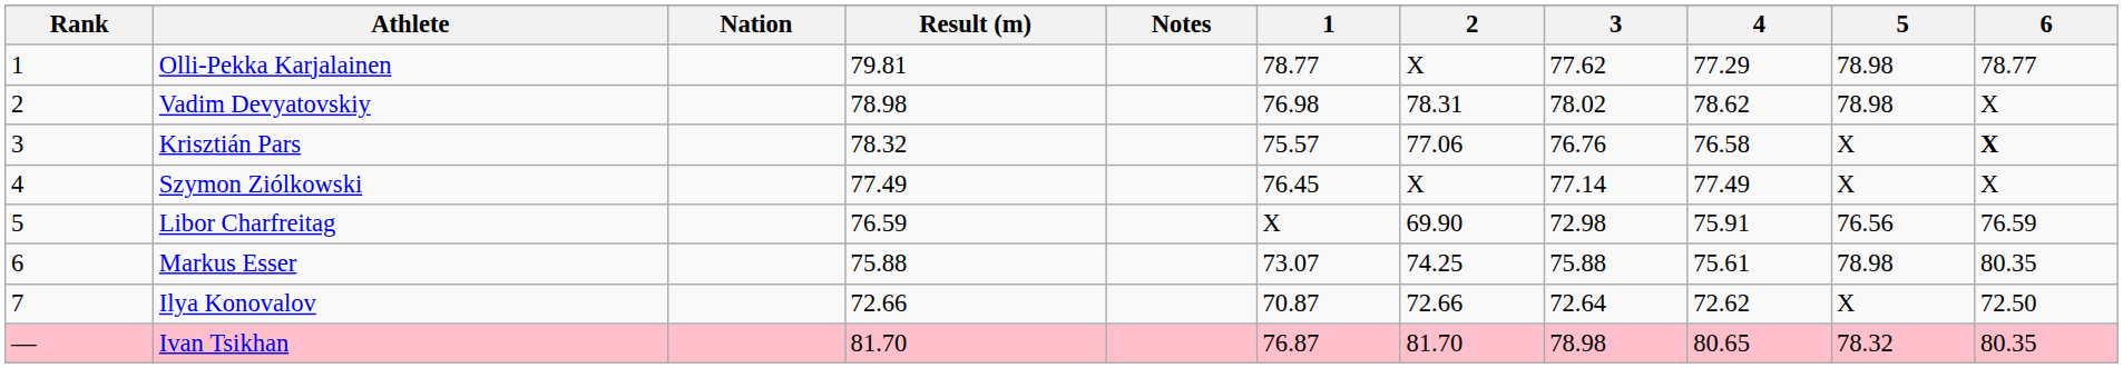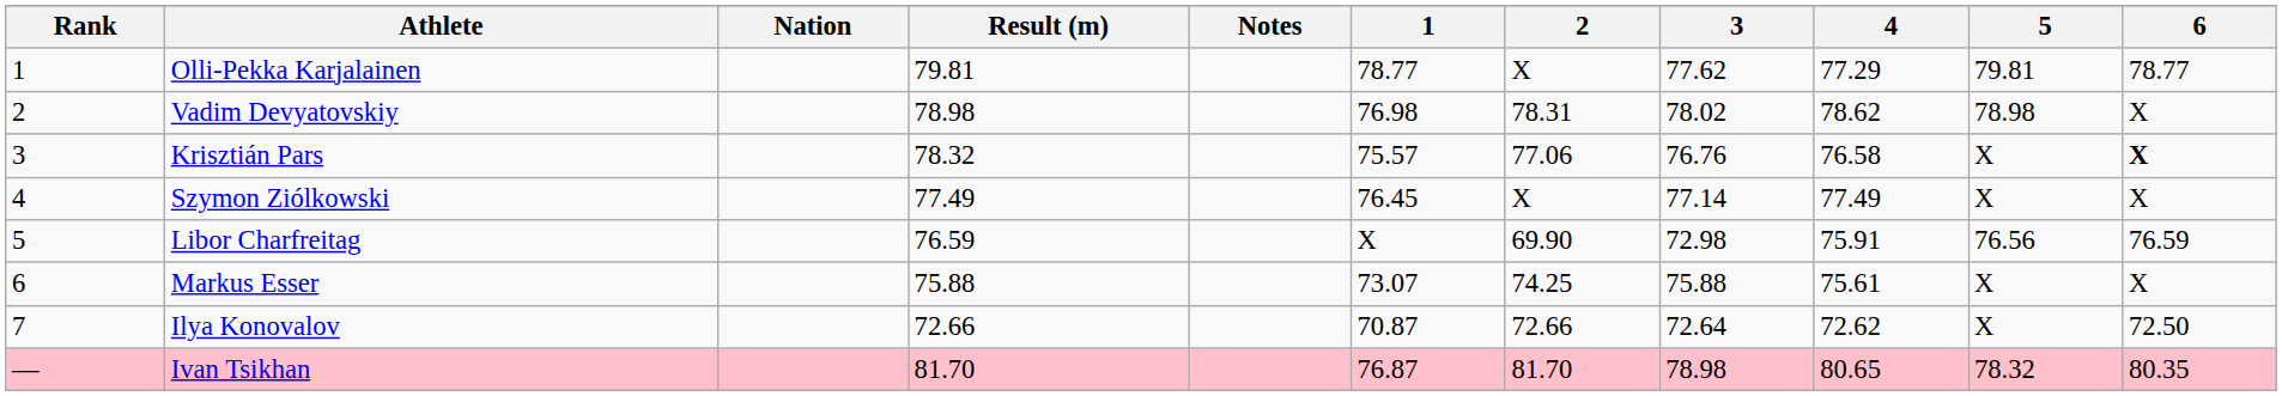Olli-Pekka Karjalainen | 5: 78.98 -> 79.81
Markus Esser | 5: 78.98 -> X
Markus Esser | 6: 80.35 -> X
